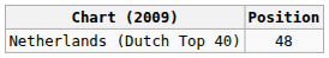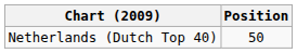Netherlands (Dutch Top 40) | Position: 48 -> 50
